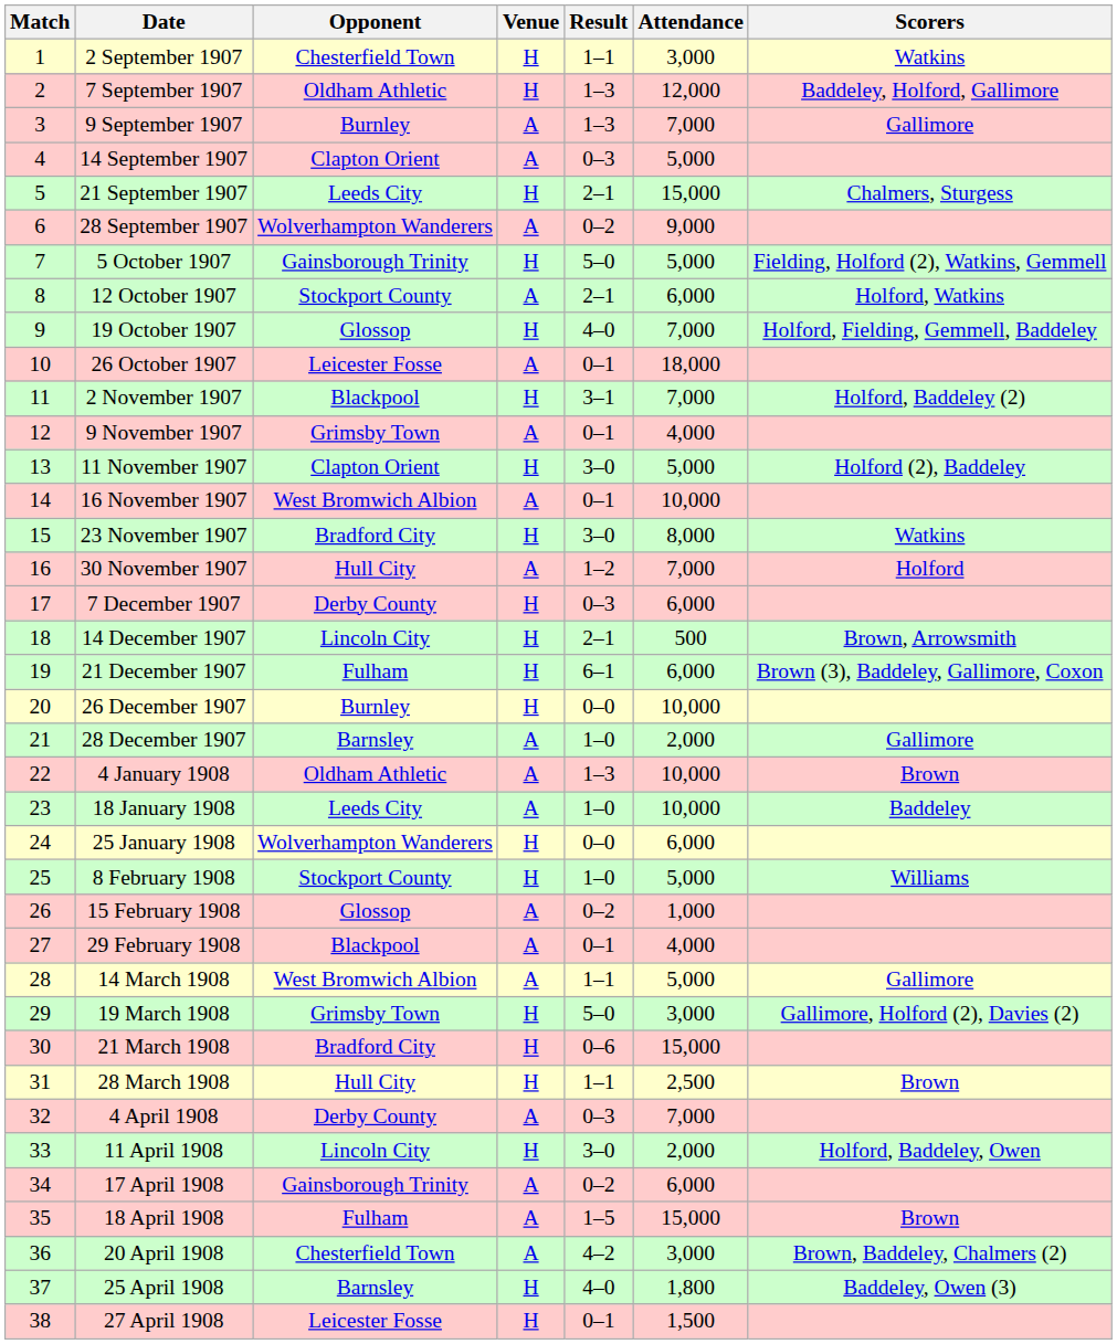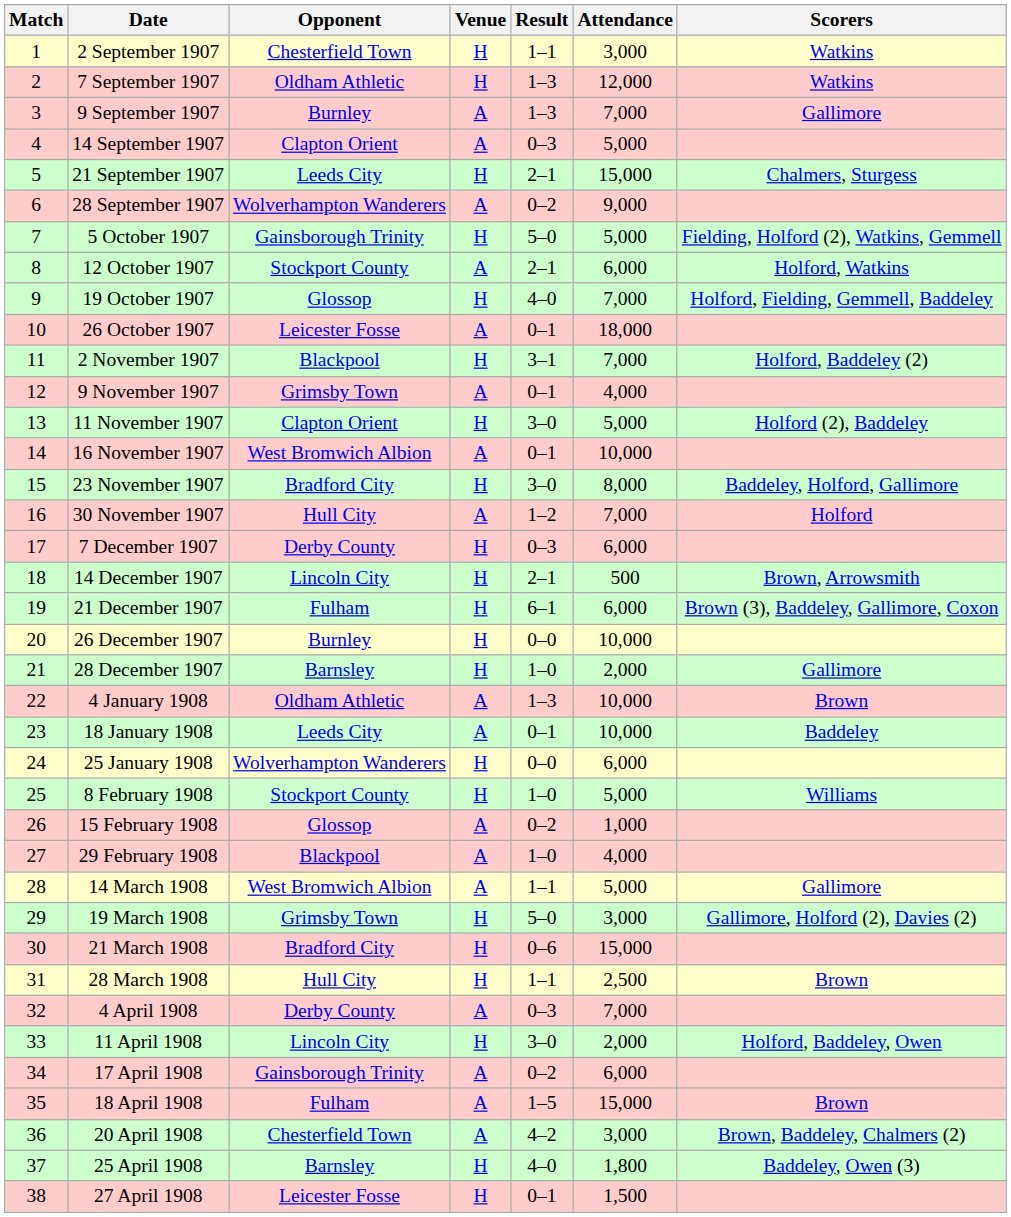7 September 1907 | Scorers: Baddeley, Holford, Gallimore -> Watkins
23 November 1907 | Scorers: Watkins -> Baddeley, Holford, Gallimore
28 December 1907 | Venue: A -> H
18 January 1908 | Result: 1–0 -> 0–1
29 February 1908 | Result: 0–1 -> 1–0
